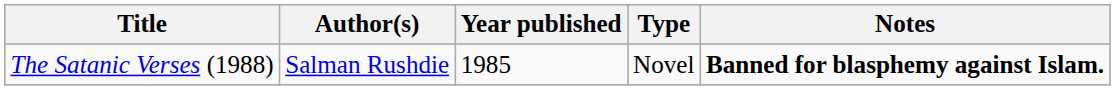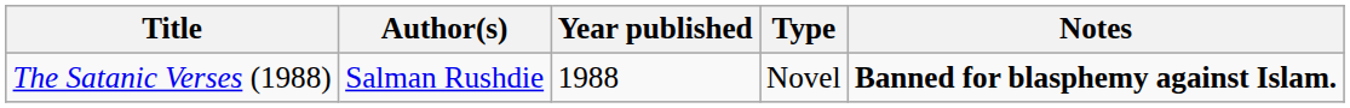The Satanic Verses (1988) | Year published: 1985 -> 1988
